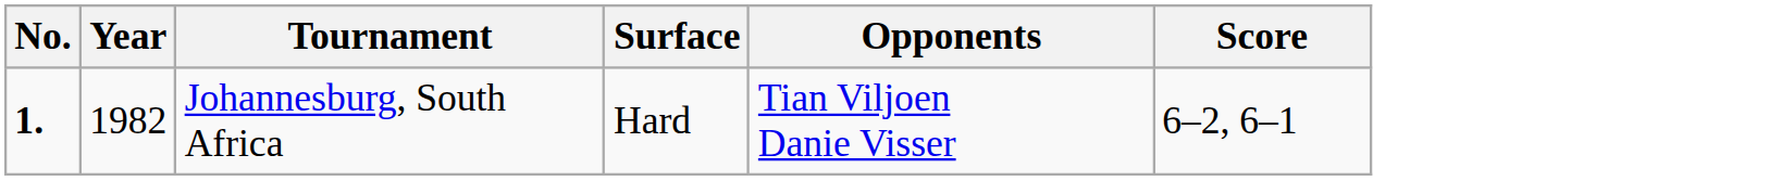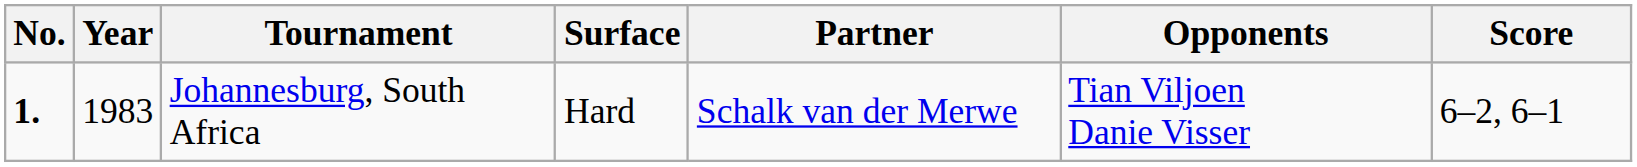+ column: Partner | Schalk van der Merwe
Johannesburg, South Africa | Year: 1982 -> 1983
